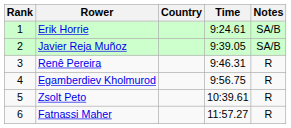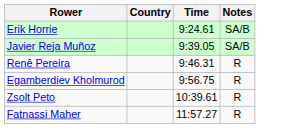- column: Rank | 1 | 2 | 3 | 4 | 5 | 6
